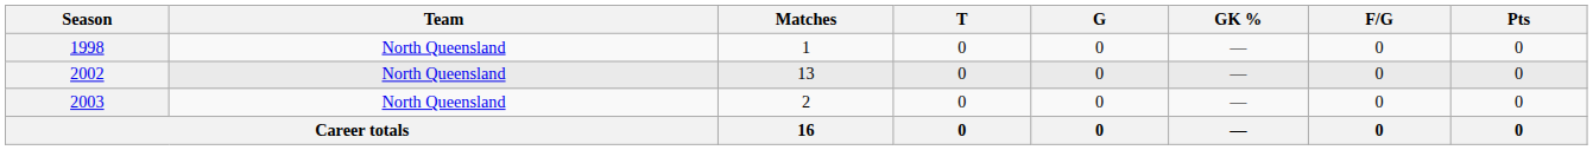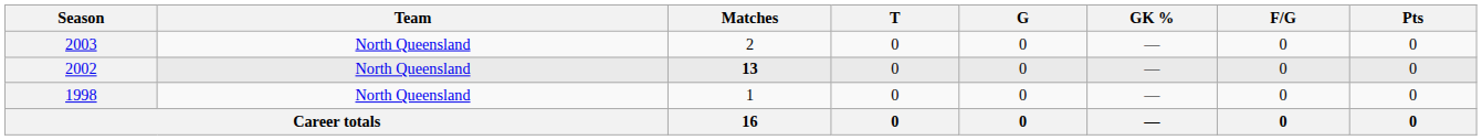rows swapped: 1998 <-> 2003
2002 | Matches: normal -> bold
